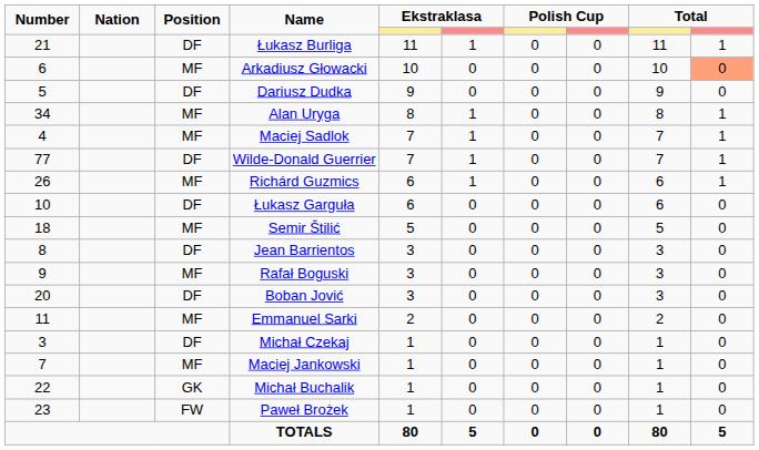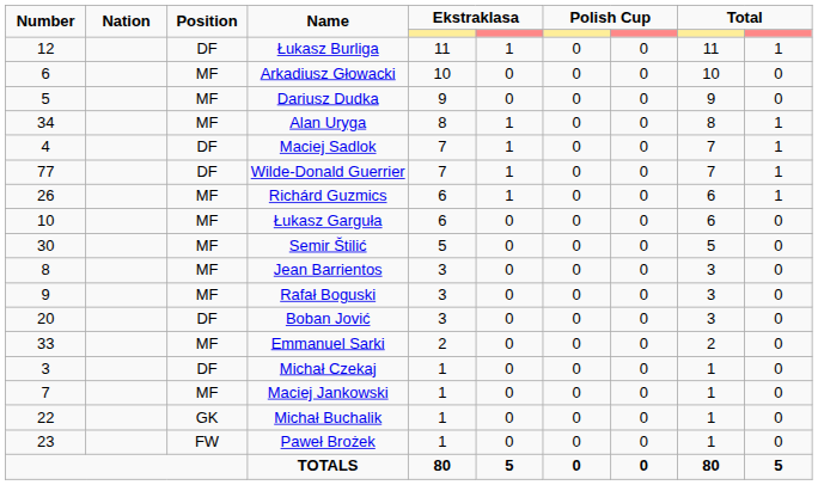Łukasz Burliga | Number: 21 -> 12
Arkadiusz Głowacki | column 10: lightsalmon background -> no background
Dariusz Dudka | Position: DF -> MF
Maciej Sadlok | Position: MF -> DF
Łukasz Garguła | Position: DF -> MF
Semir Štilić | Number: 18 -> 30
Jean Barrientos | Position: DF -> MF
Emmanuel Sarki | Number: 11 -> 33
